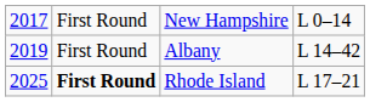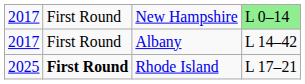New Hampshire | column 4: no background -> lightgreen background
Albany | column 1: 2019 -> 2017
